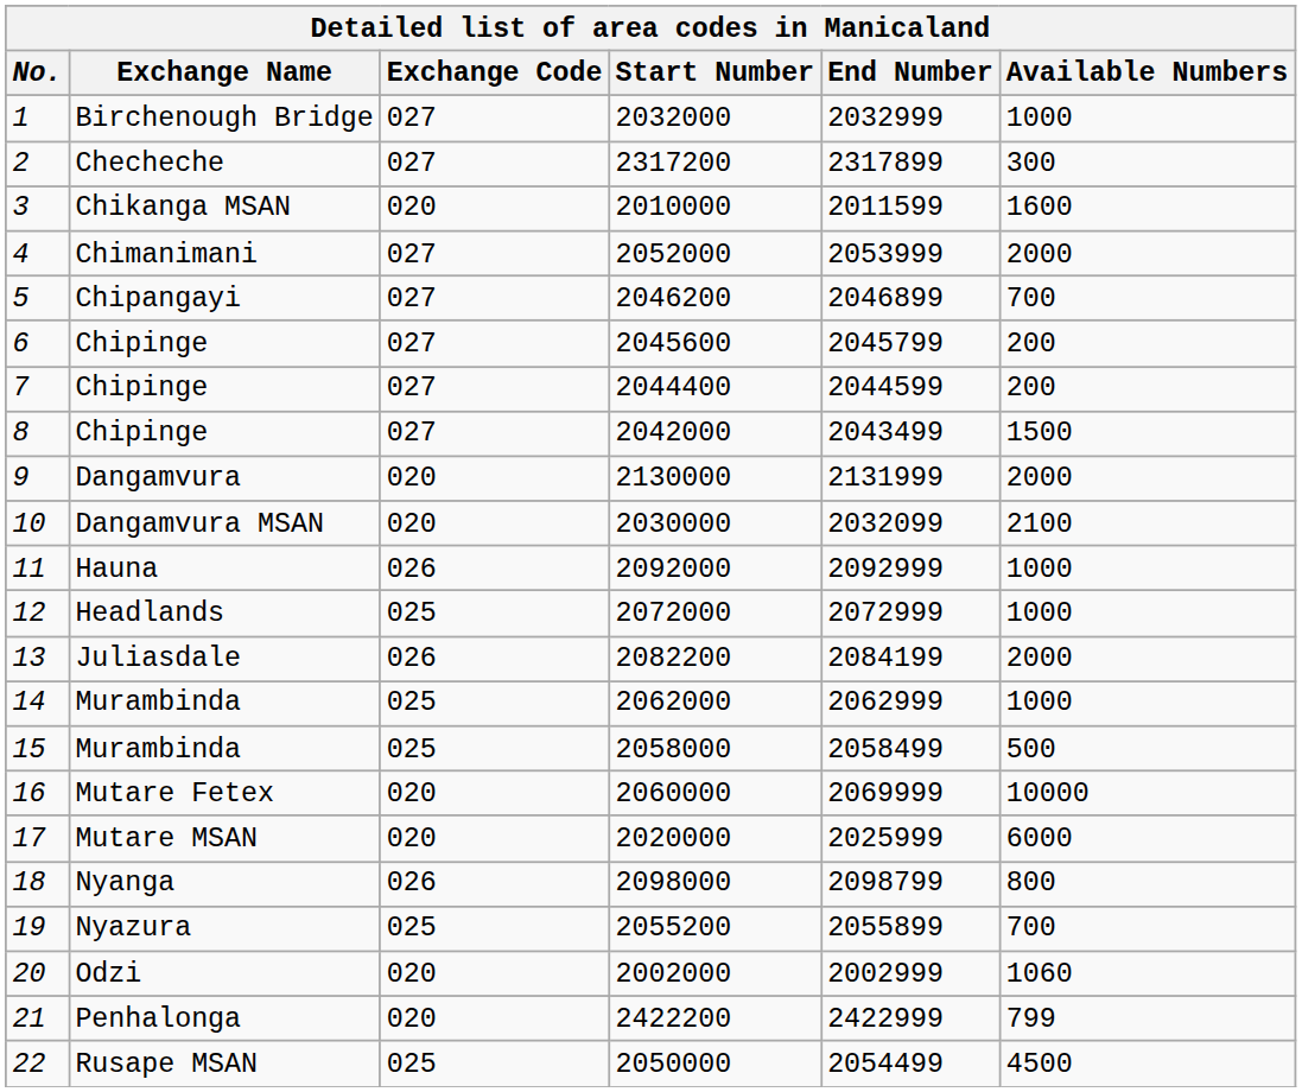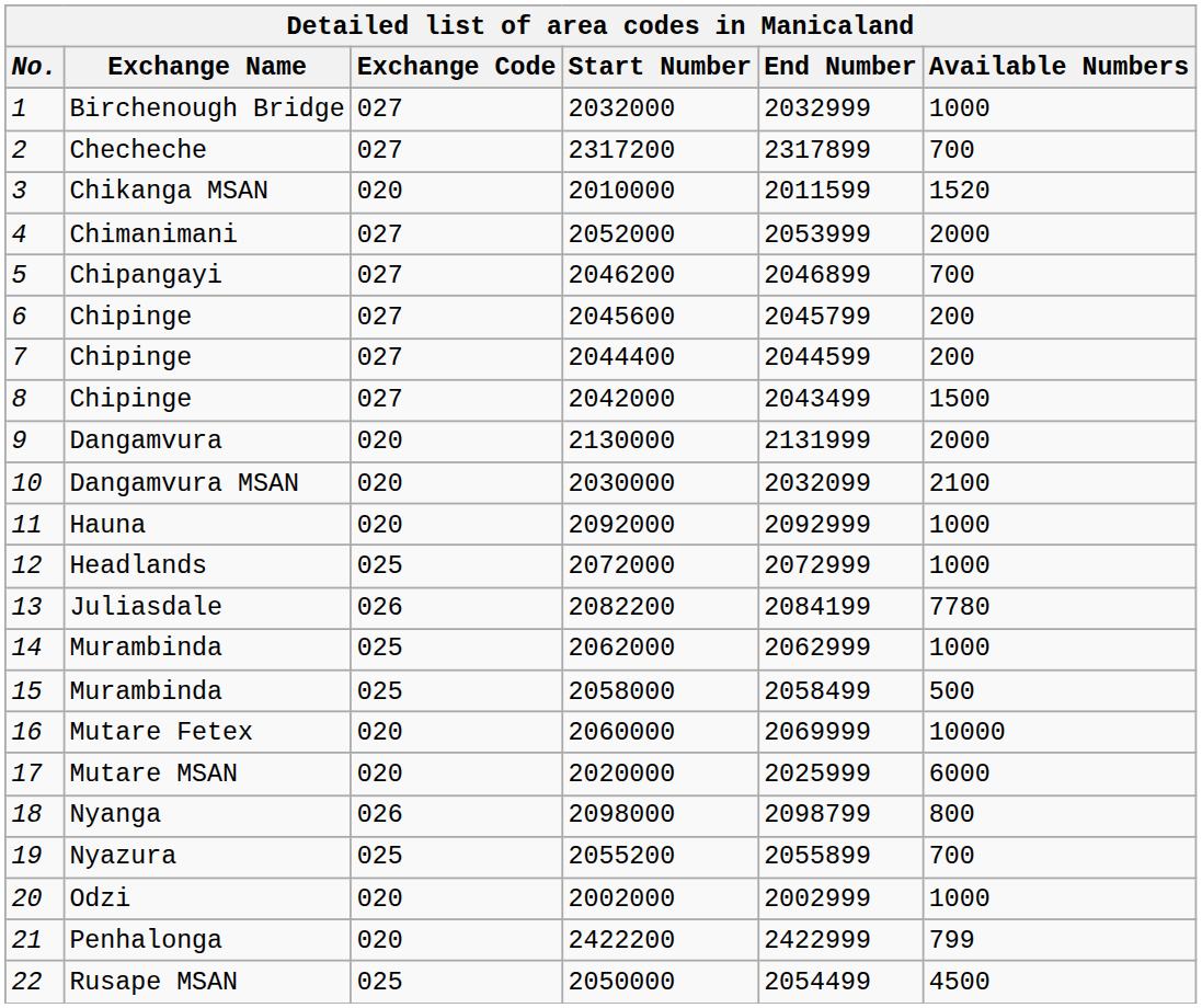2 | Available Numbers: 300 -> 700
3 | Available Numbers: 1600 -> 1520
11 | Exchange Code: 026 -> 020
13 | Available Numbers: 2000 -> 7780
20 | Available Numbers: 1060 -> 1000
